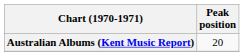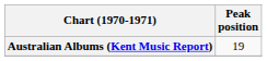Australian Albums (Kent Music Report) | Peak position: 20 -> 19
